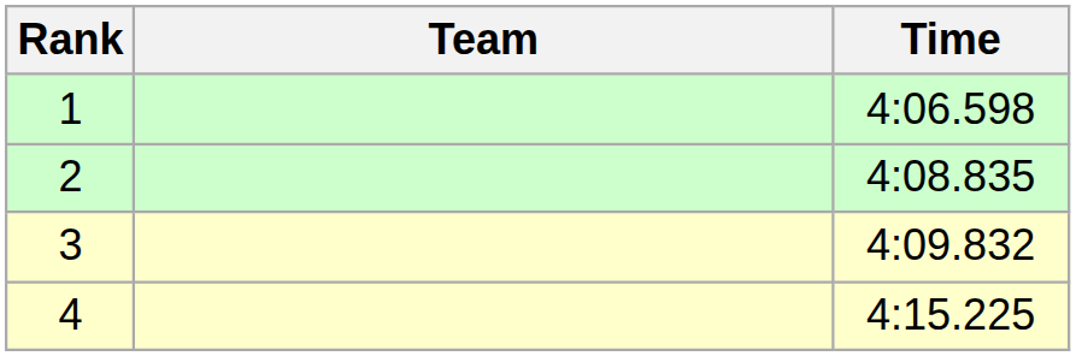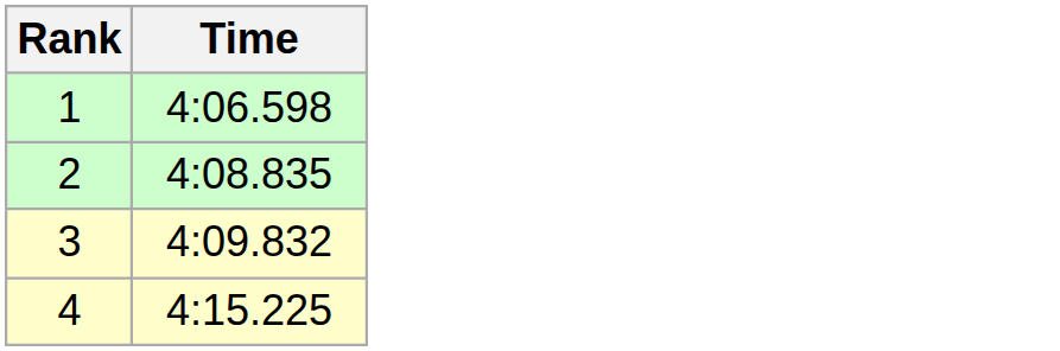- column: Team
